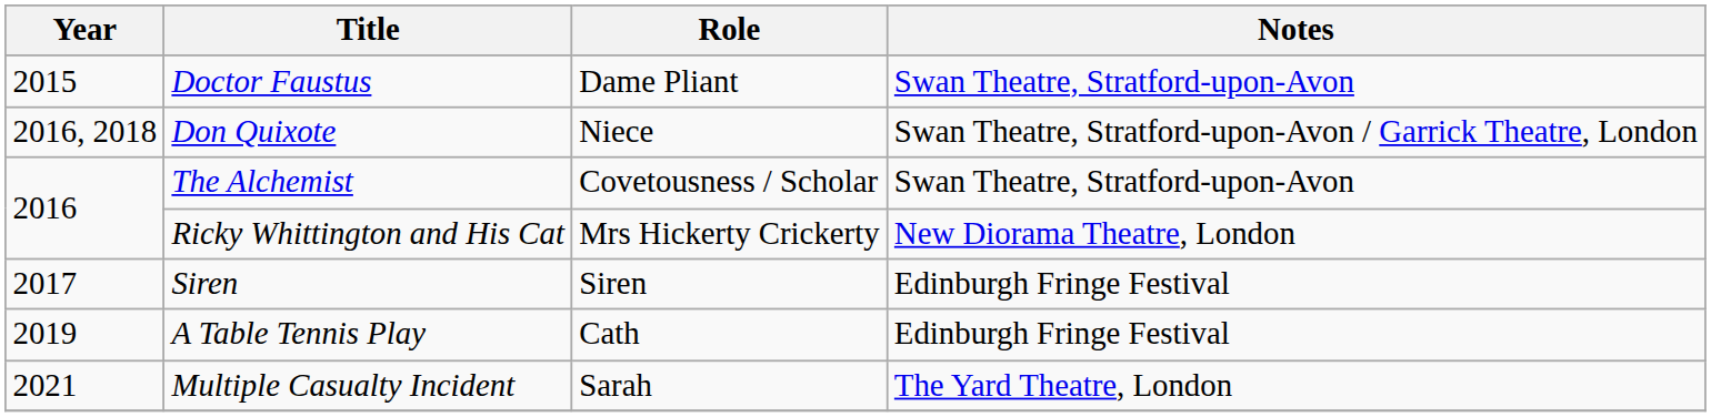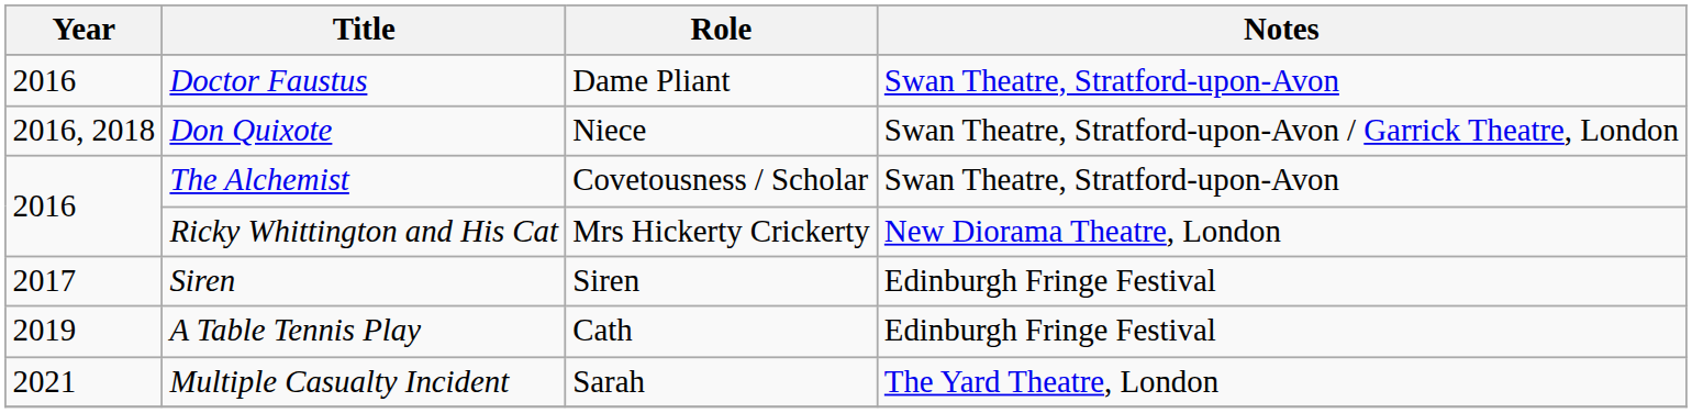Doctor Faustus | Year: 2015 -> 2016
